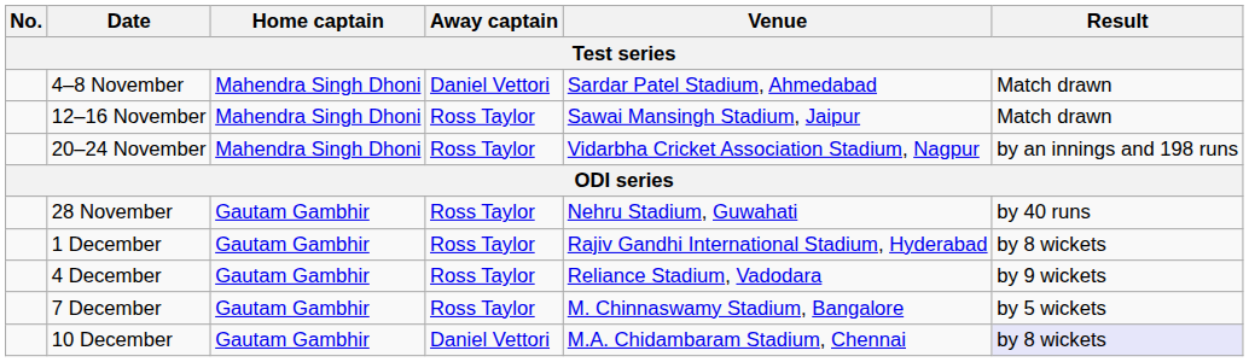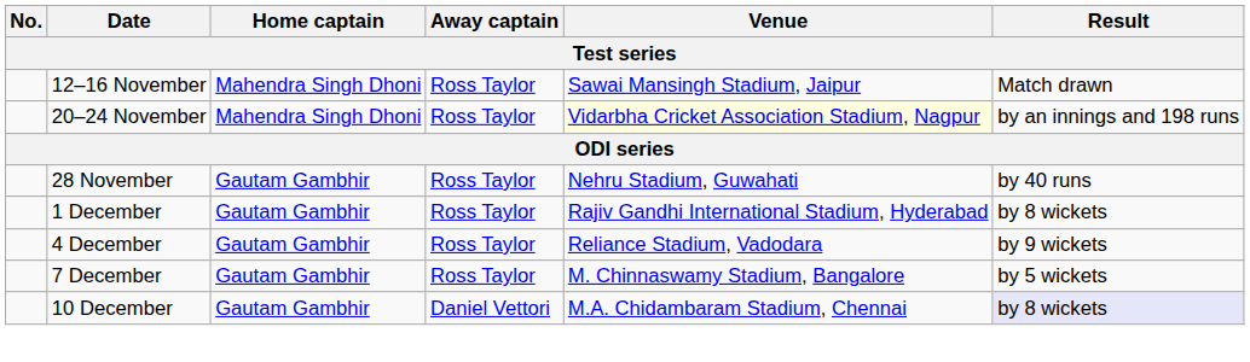- row: 4–8 November | Mahendra Singh Dhoni | Daniel Vettori | Sardar Patel Stadium, Ahmedabad | Match drawn
20–24 November | Venue: no background -> lightyellow background
